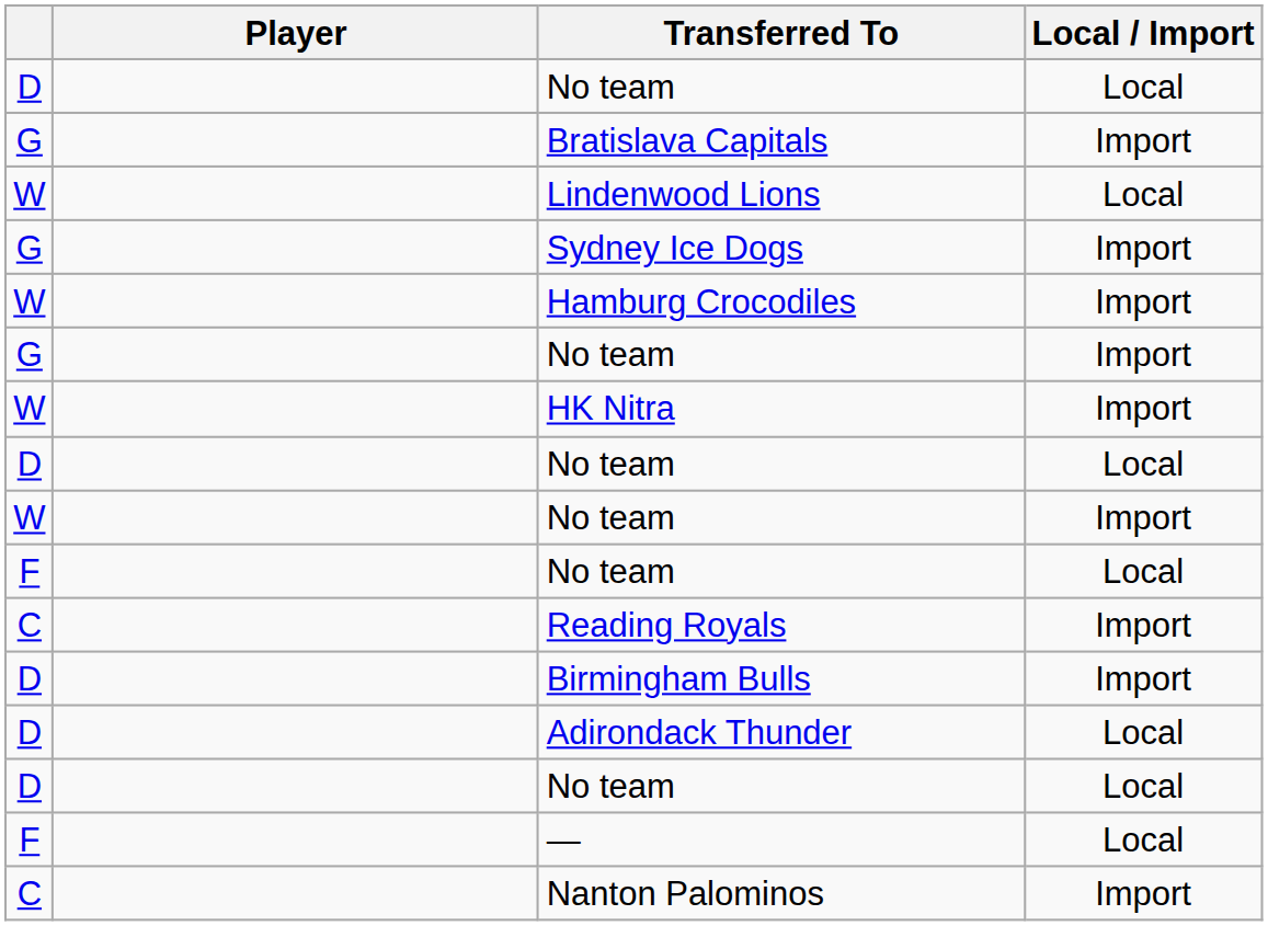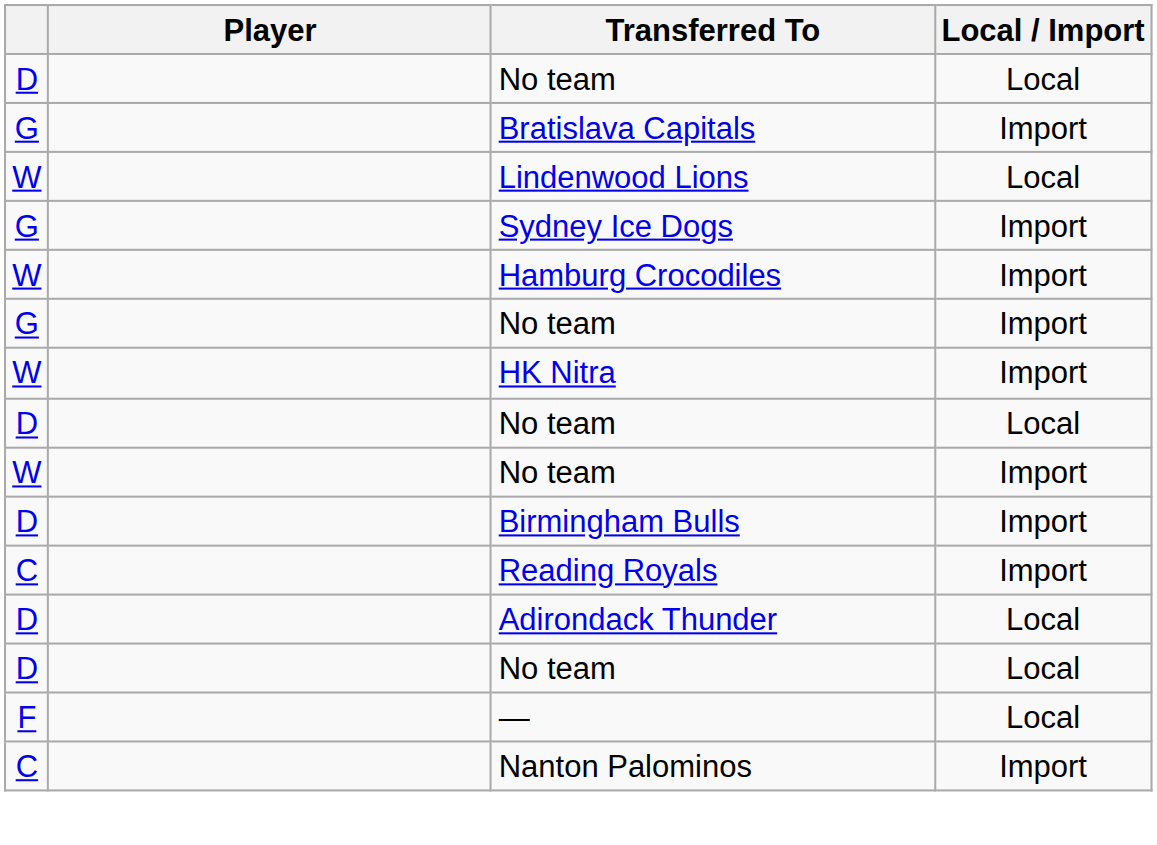- row: F | No team | Local
rows swapped: Reading Royals <-> Birmingham Bulls
